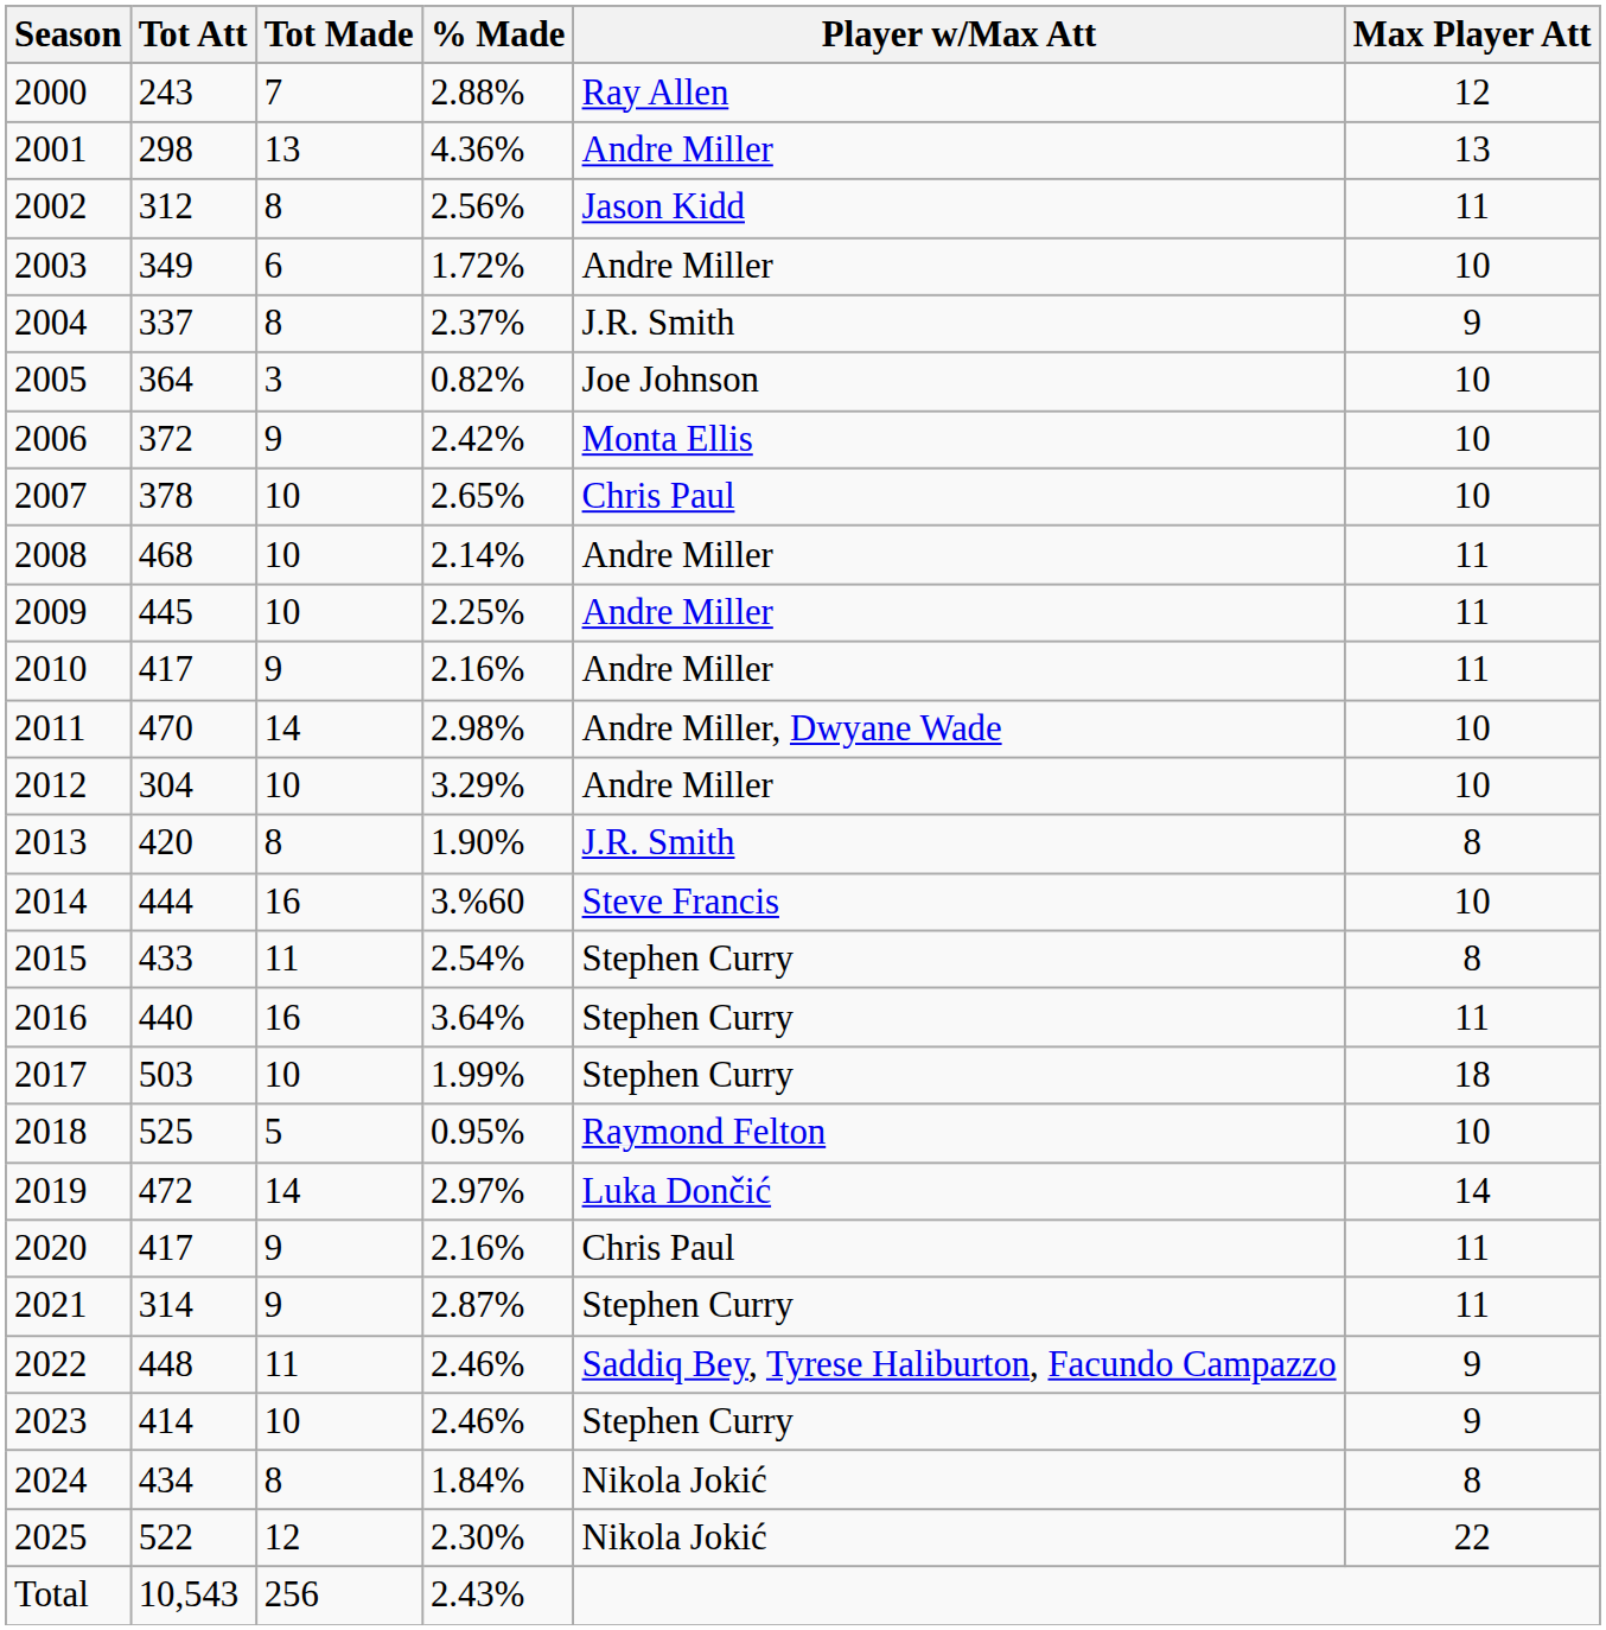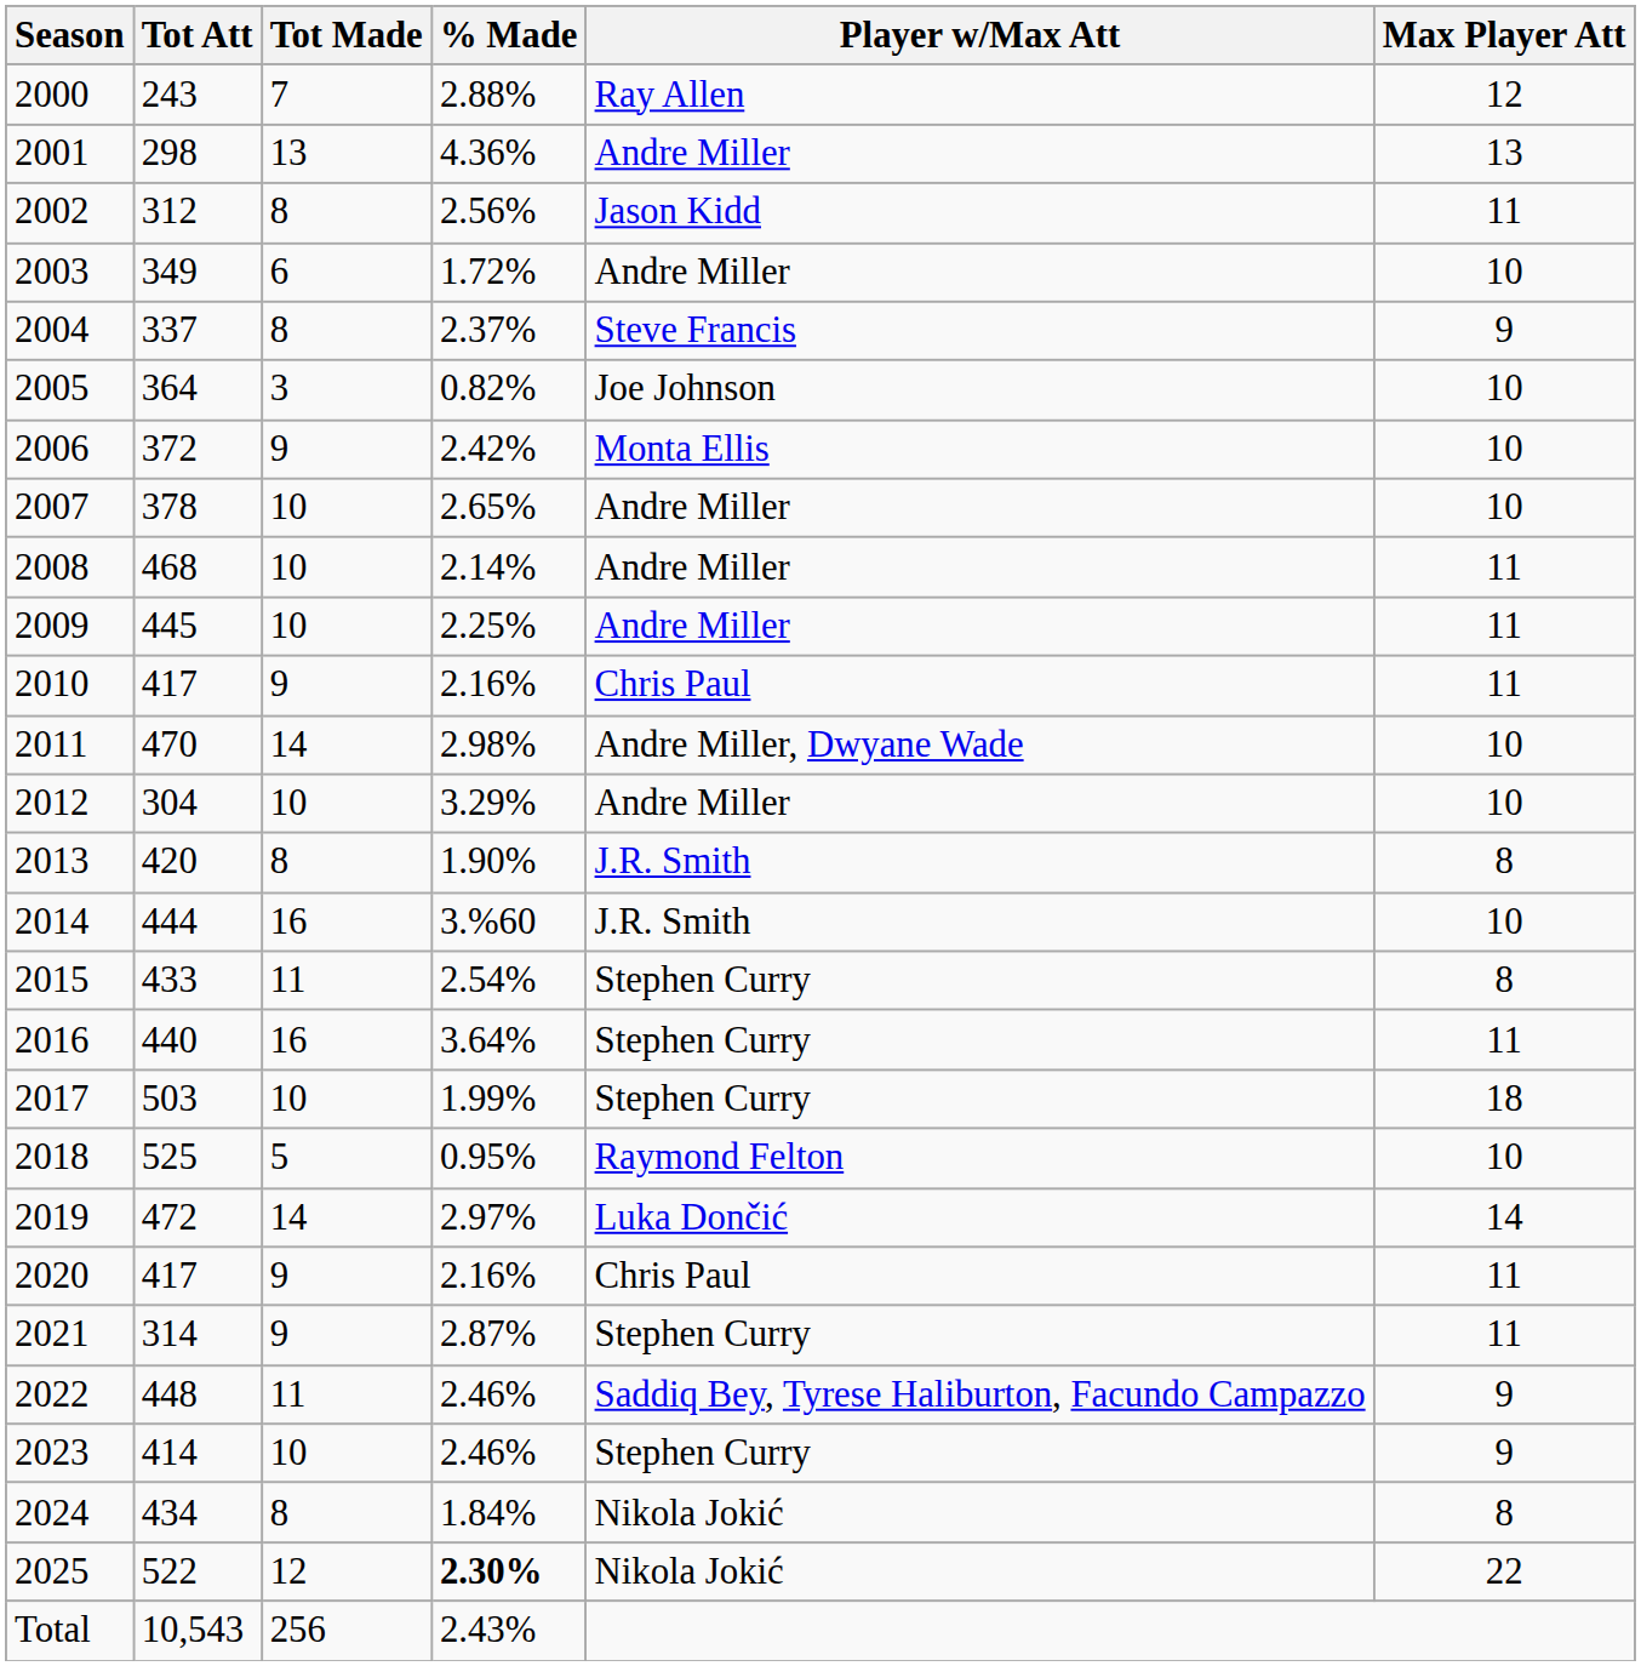2004 | Player w/Max Att: J.R. Smith -> Steve Francis
2007 | Player w/Max Att: Chris Paul -> Andre Miller
2010 | Player w/Max Att: Andre Miller -> Chris Paul
2014 | Player w/Max Att: Steve Francis -> J.R. Smith
2025 | % Made: normal -> bold
